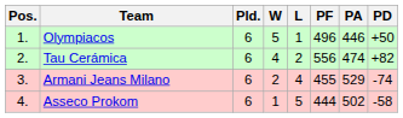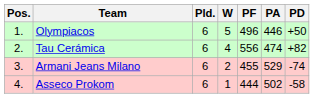- column: L | 1 | 2 | 4 | 5
